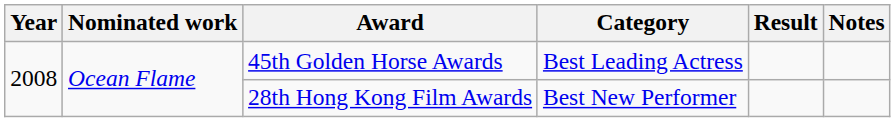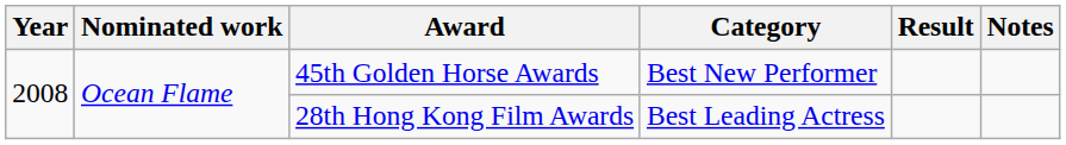45th Golden Horse Awards | Category: Best Leading Actress -> Best New Performer
28th Hong Kong Film Awards | Category: Best New Performer -> Best Leading Actress
